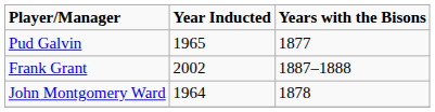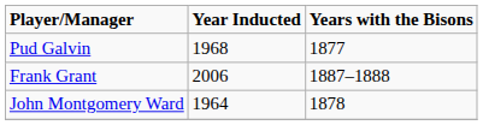Pud Galvin | Year Inducted: 1965 -> 1968
Frank Grant | Year Inducted: 2002 -> 2006
